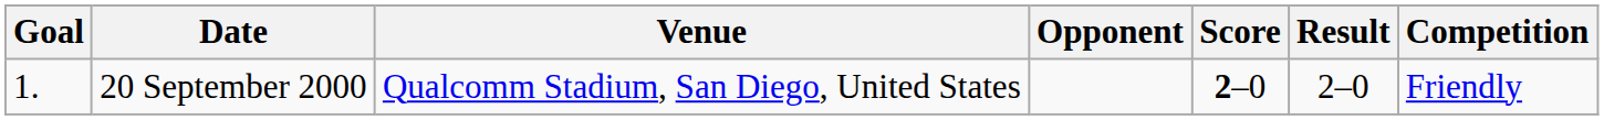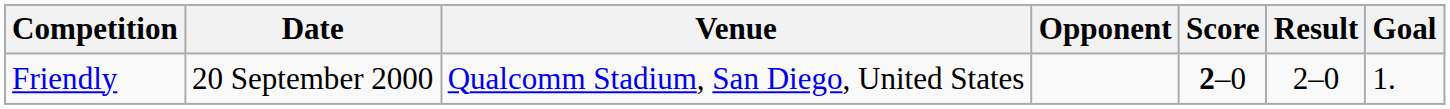columns swapped: Goal <-> Competition
